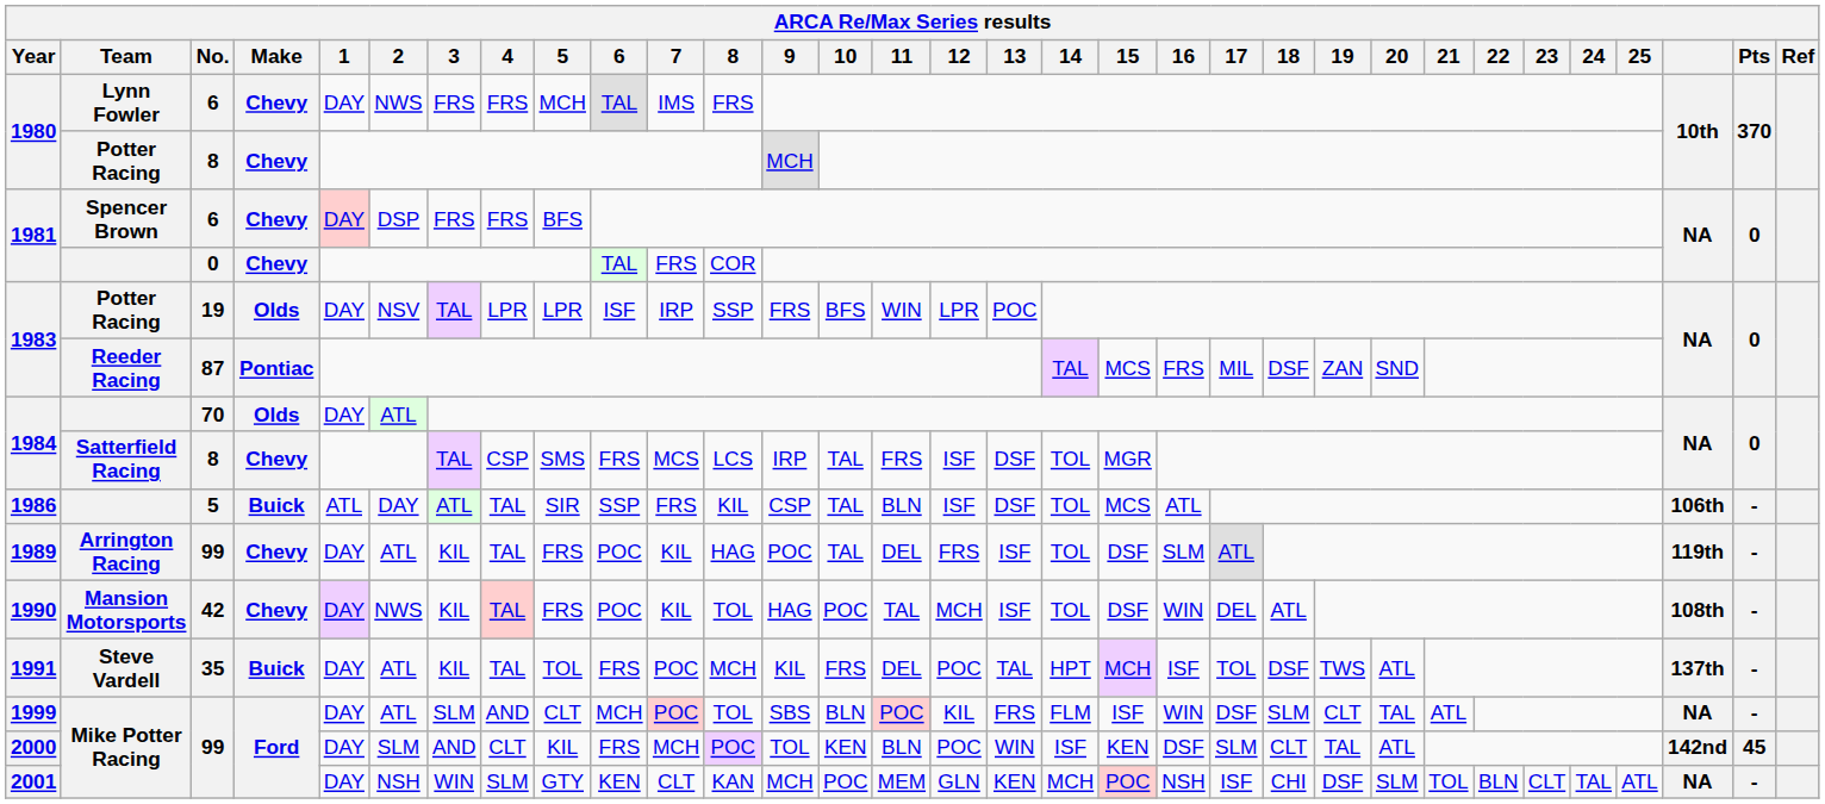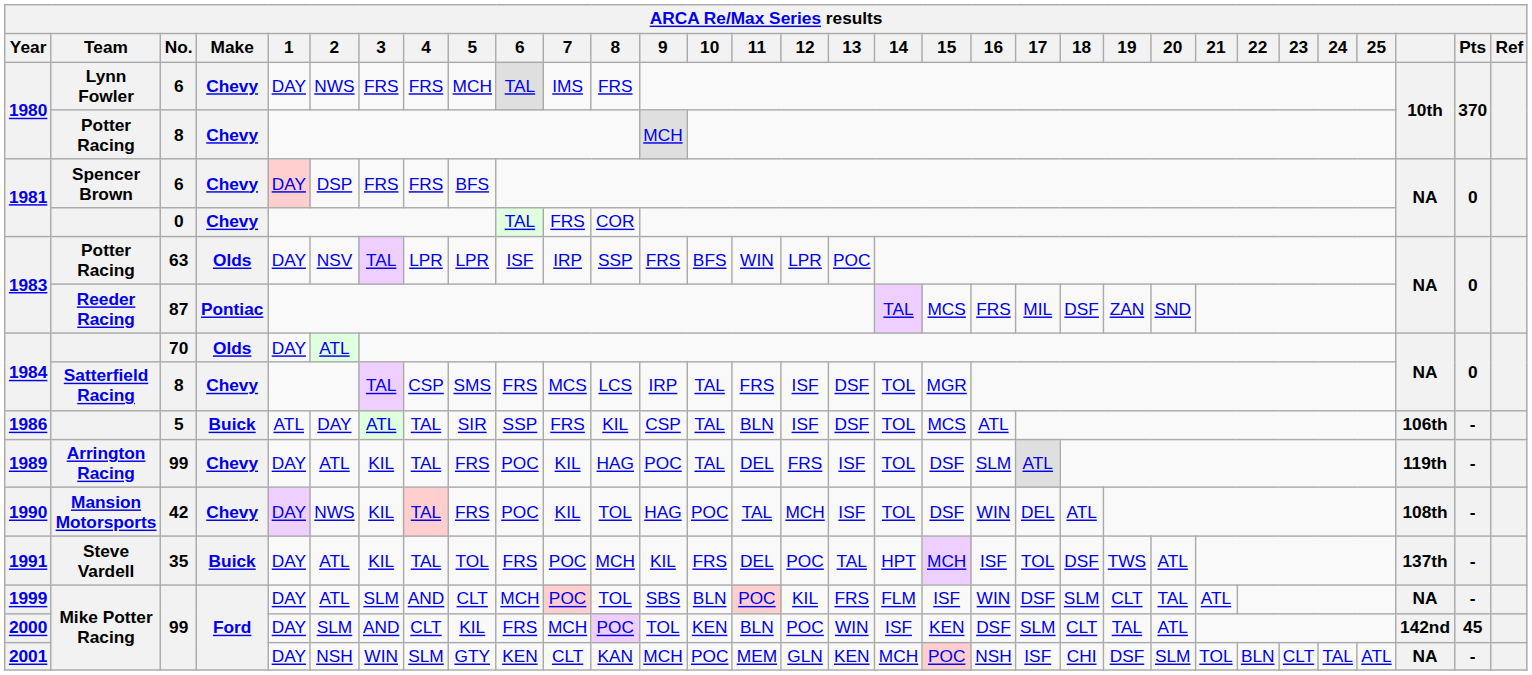1983 / Potter Racing | No.: 19 -> 63
